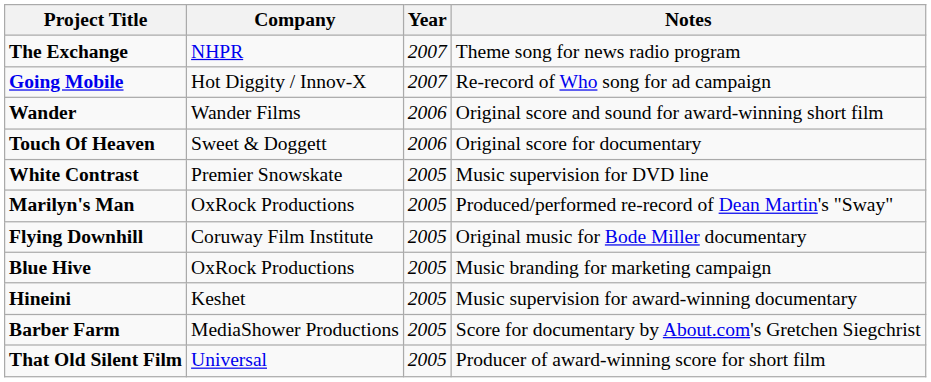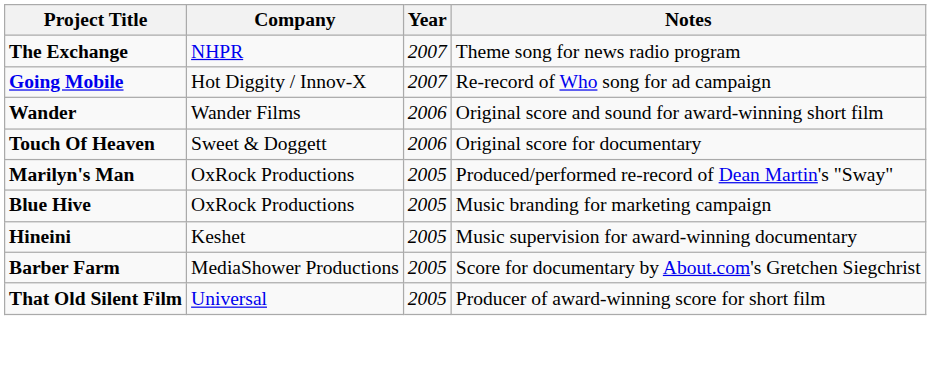- row: White Contrast | Premier Snowskate | 2005 | Music supervision for DVD line
- row: Flying Downhill | Coruway Film Institute | 2005 | Original music for Bode Miller documentary
